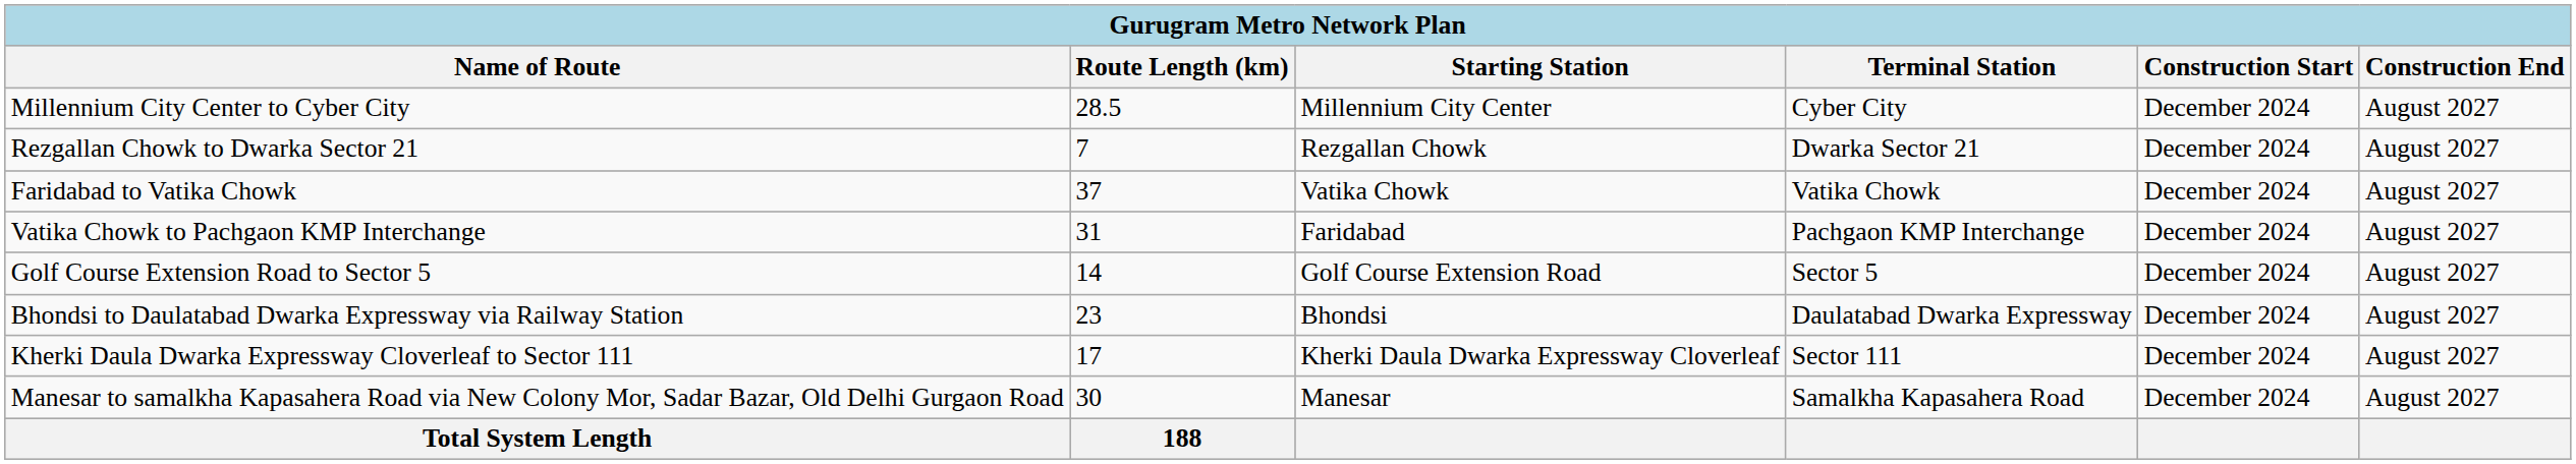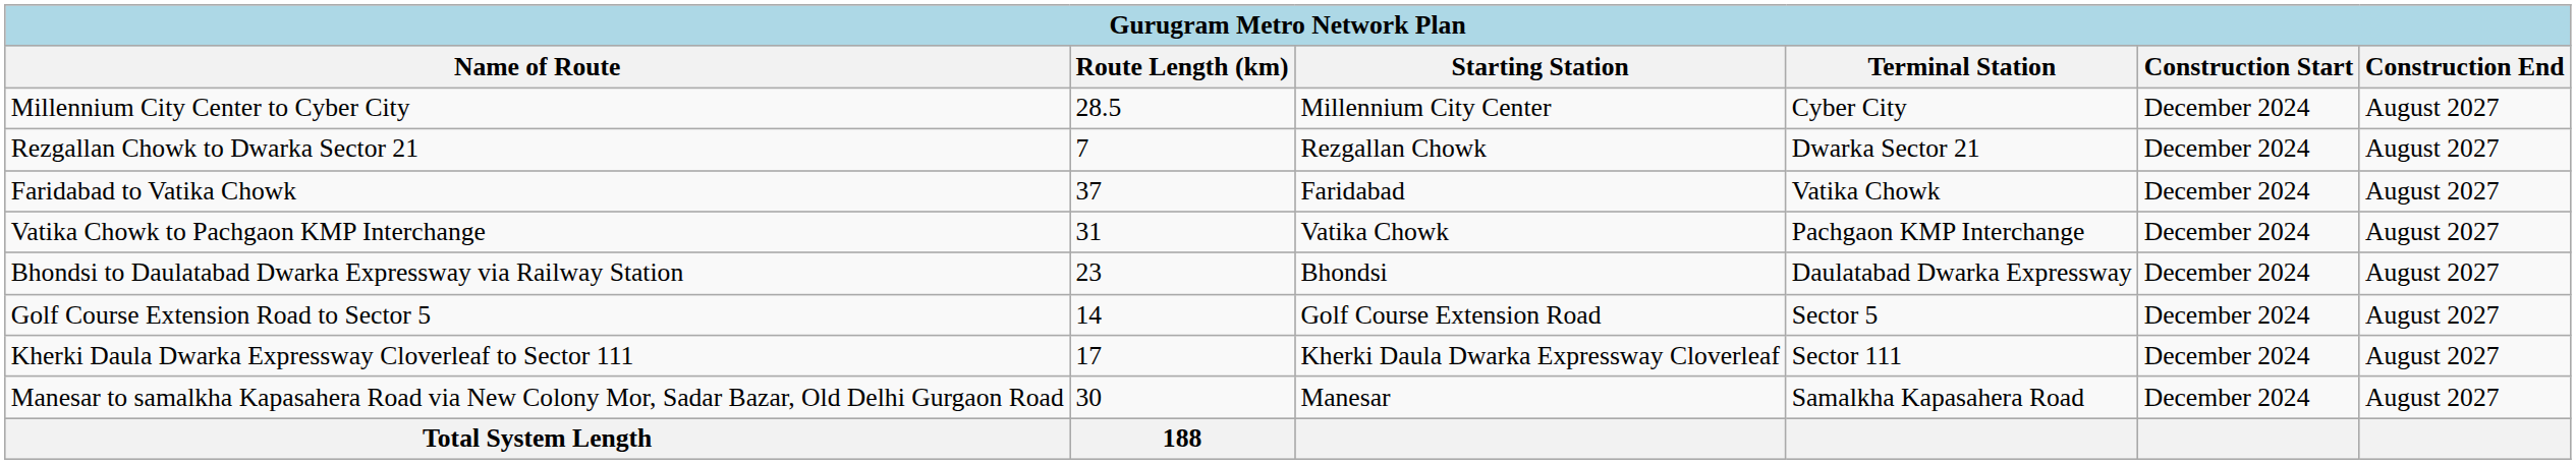Faridabad to Vatika Chowk | Starting Station: Vatika Chowk -> Faridabad
Vatika Chowk to Pachgaon KMP Interchange | Starting Station: Faridabad -> Vatika Chowk
rows swapped: Bhondsi to Daulatabad Dwarka Expressway via Railway Station <-> Golf Course Extension Road to Sector 5
